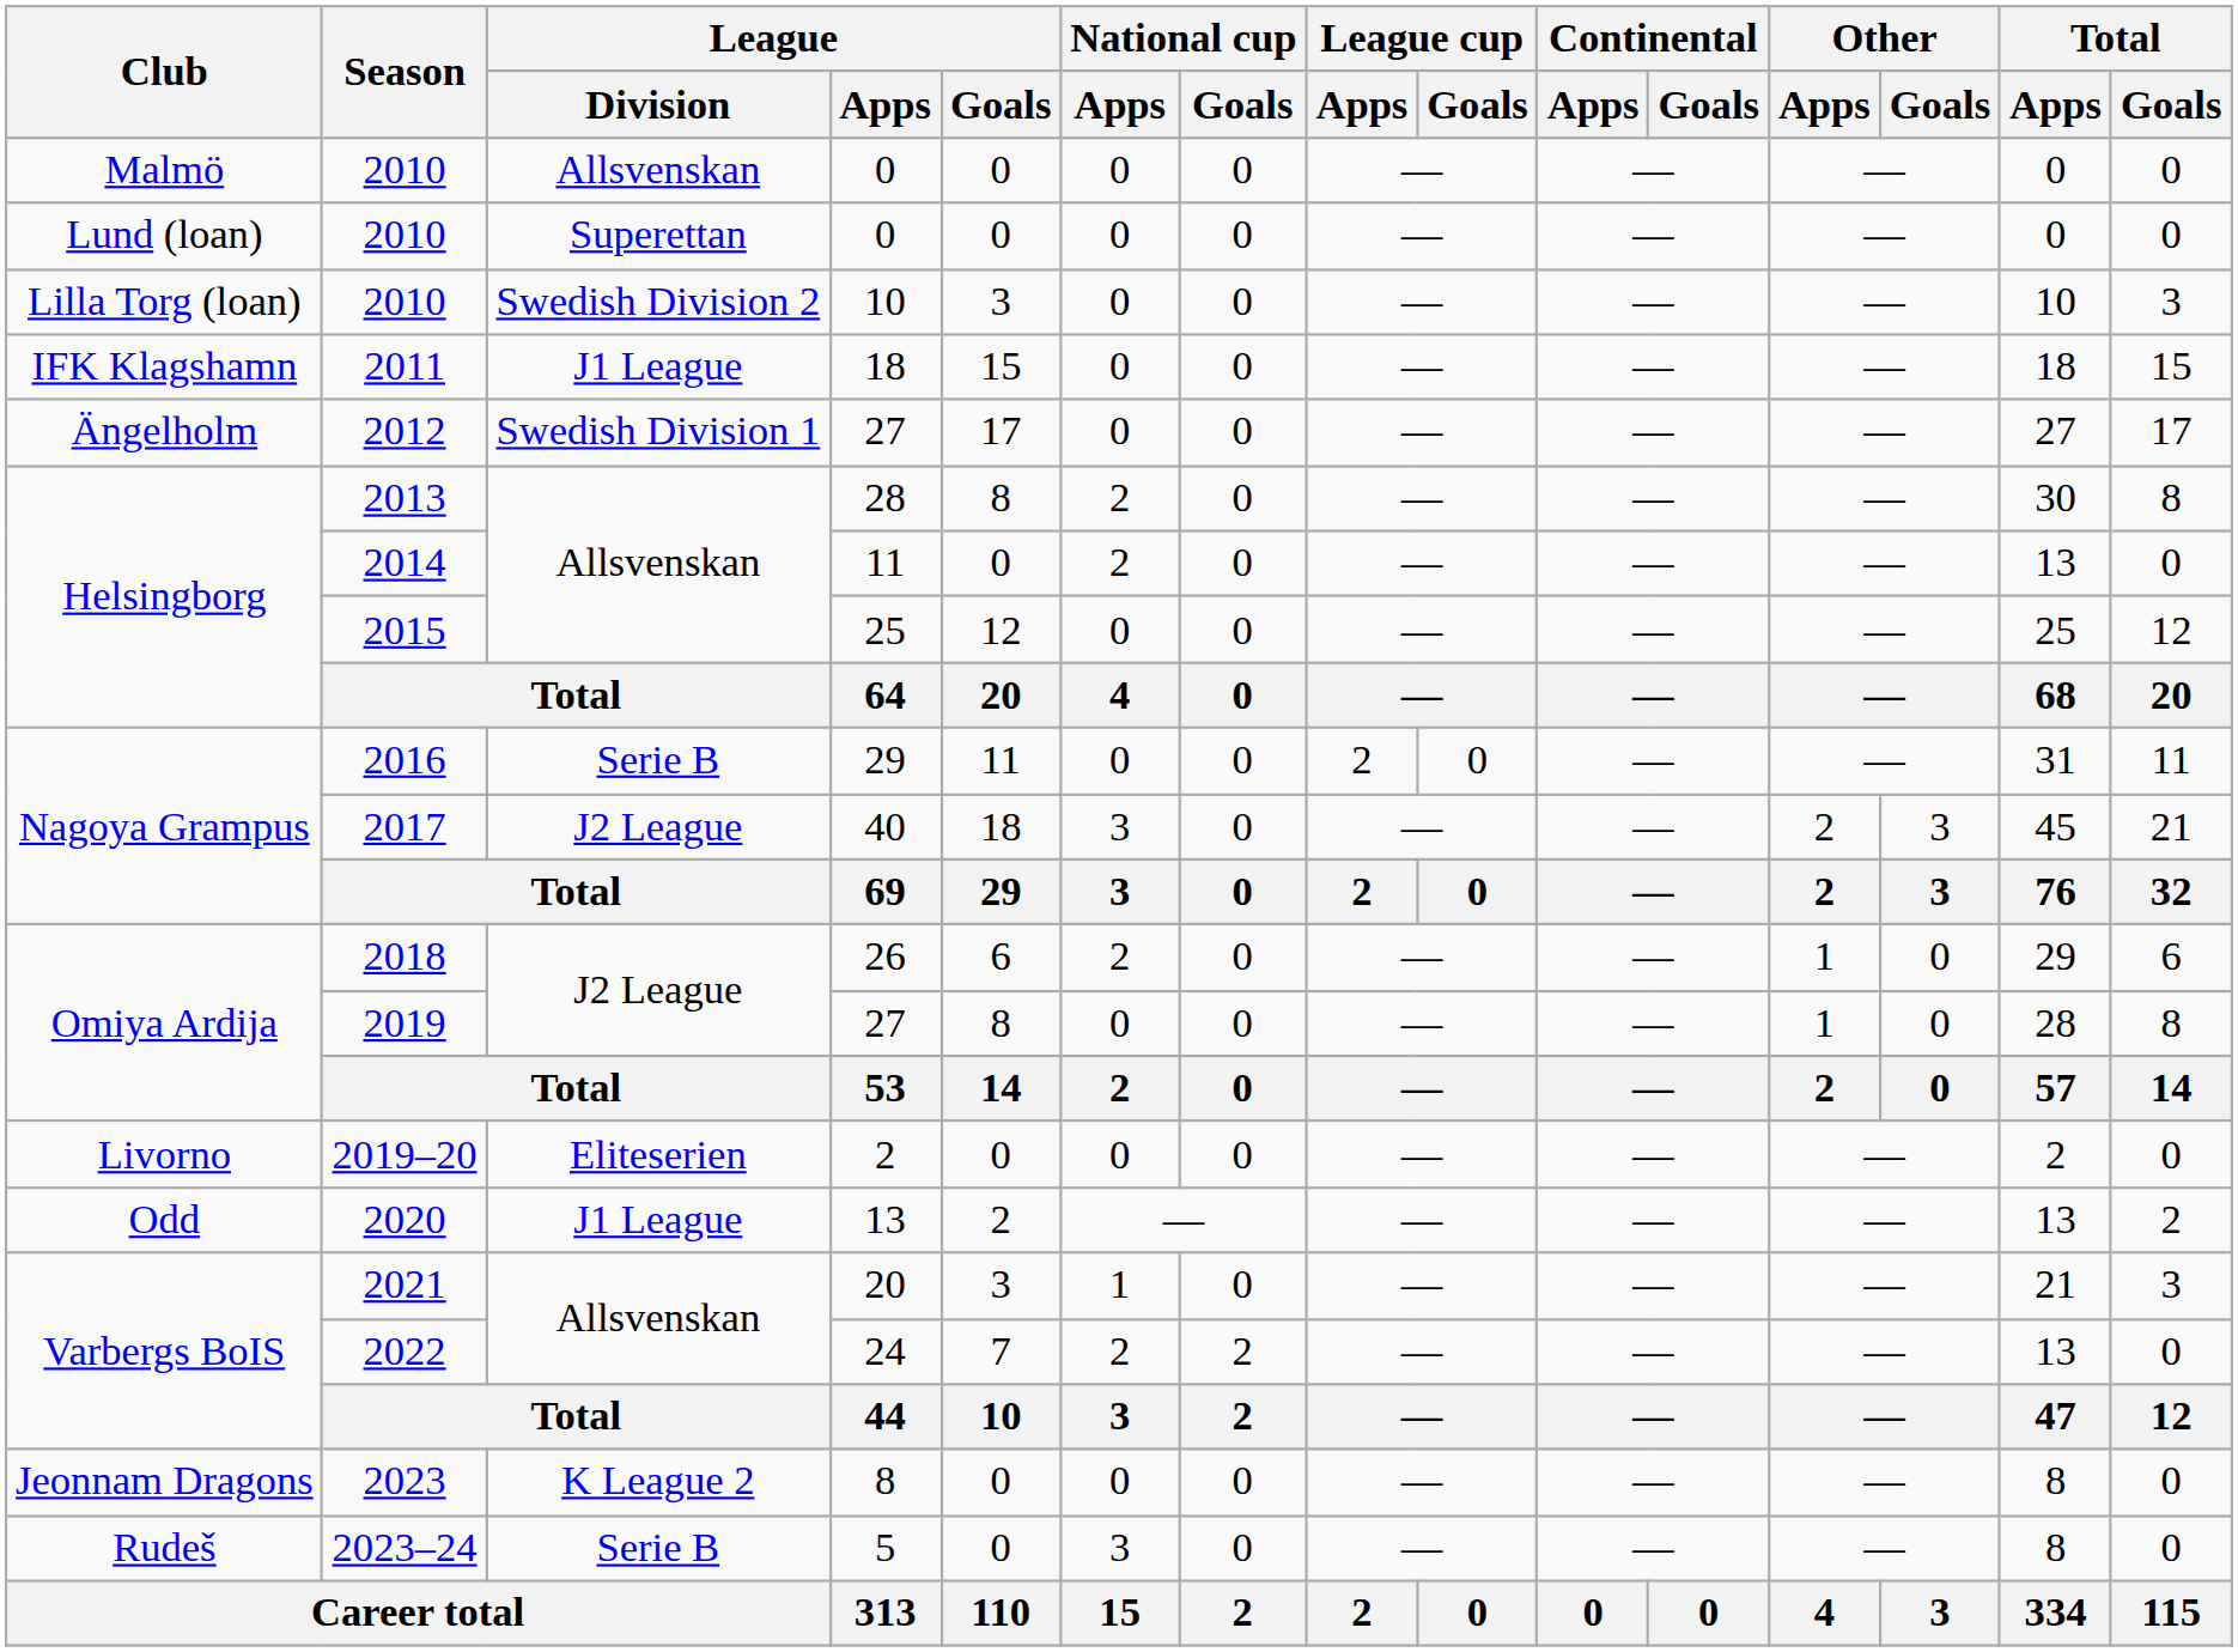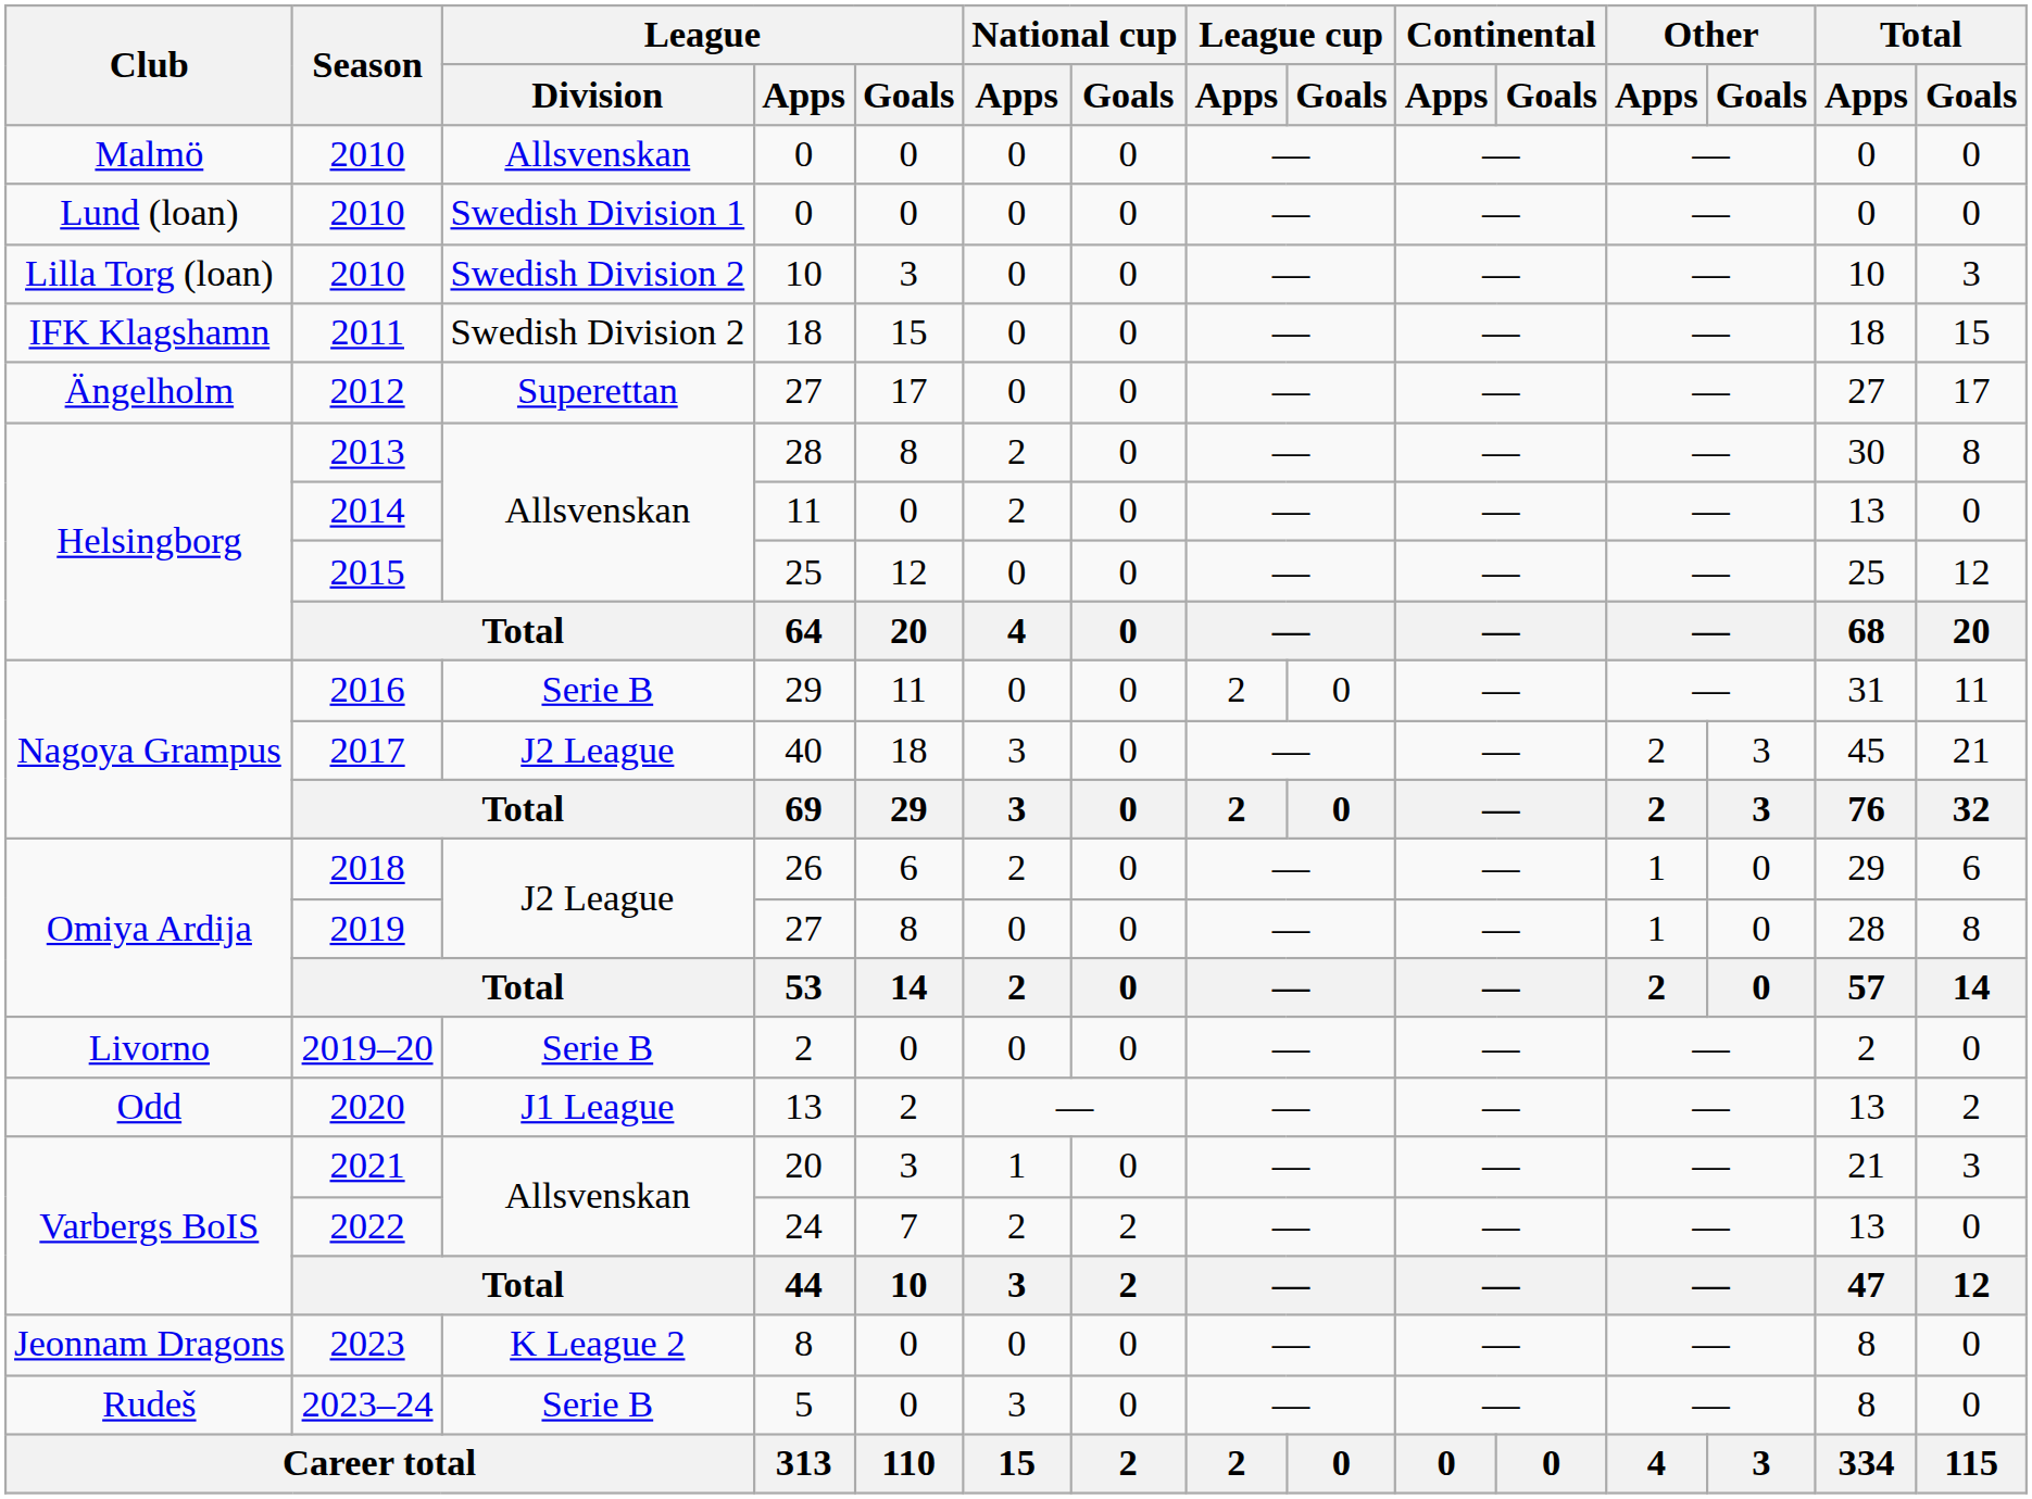Lund (loan) / 2010 | League / Division: Superettan -> Swedish Division 1
2011 | League / Division: J1 League -> Swedish Division 2
2012 | League / Division: Swedish Division 1 -> Superettan
2019–20 | League / Division: Eliteserien -> Serie B
